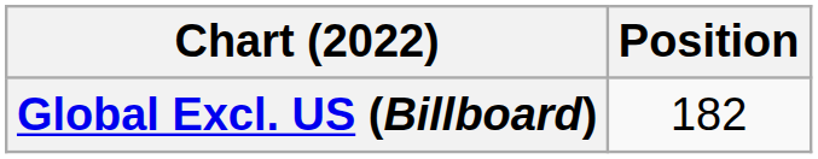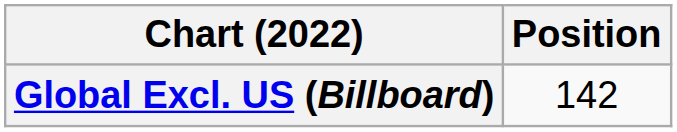Global Excl. US (Billboard) | Position: 182 -> 142
